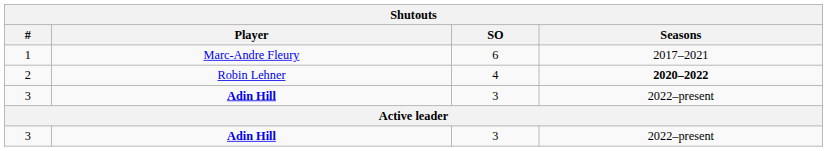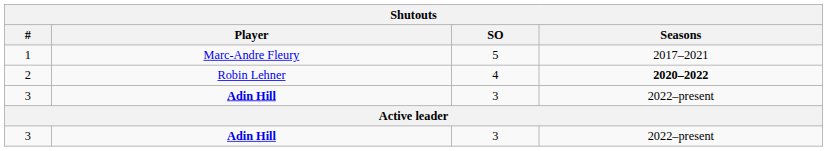1 | SO: 6 -> 5
